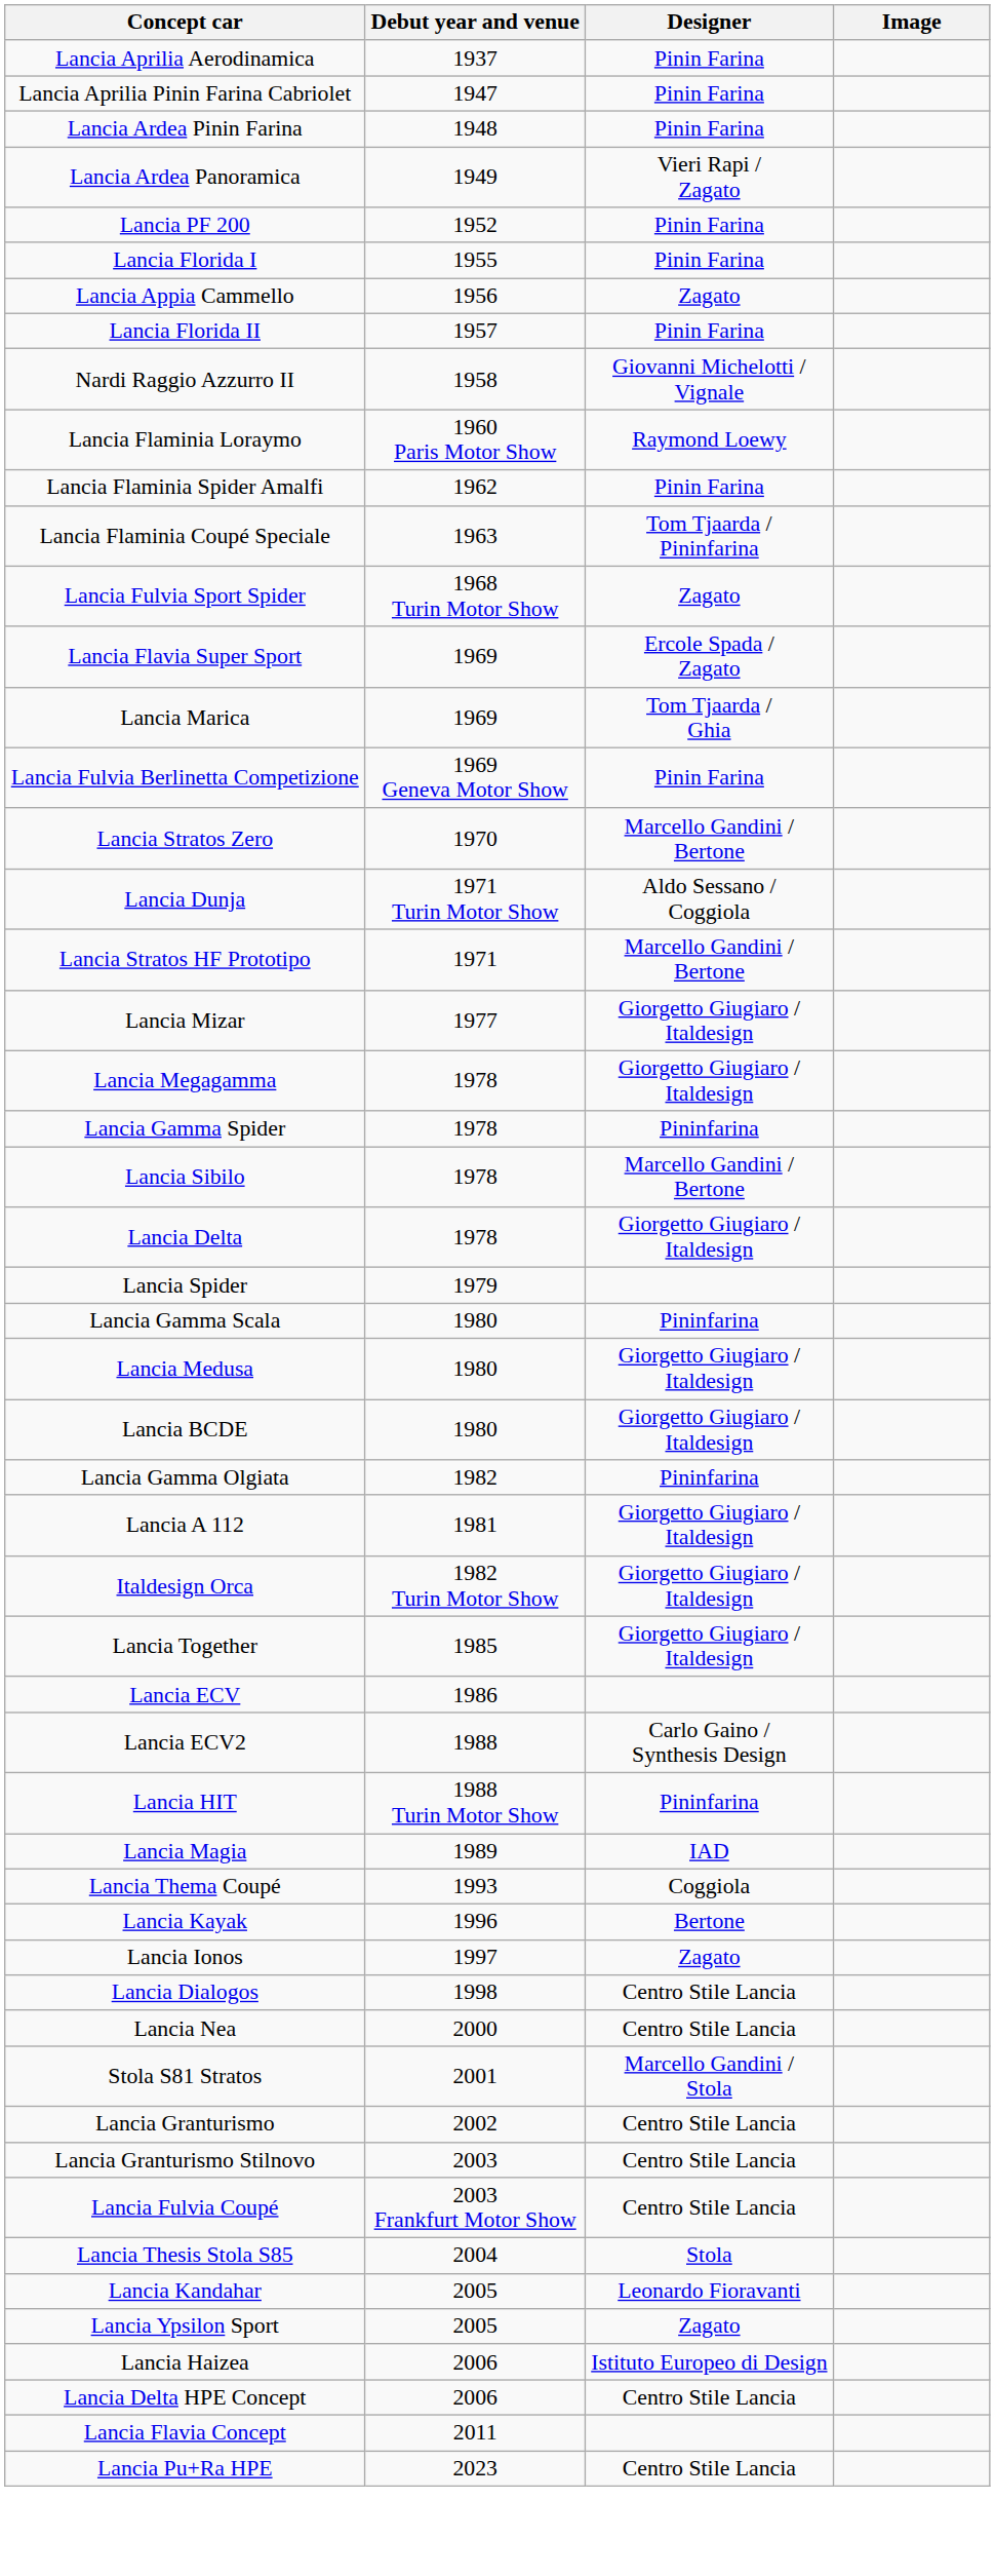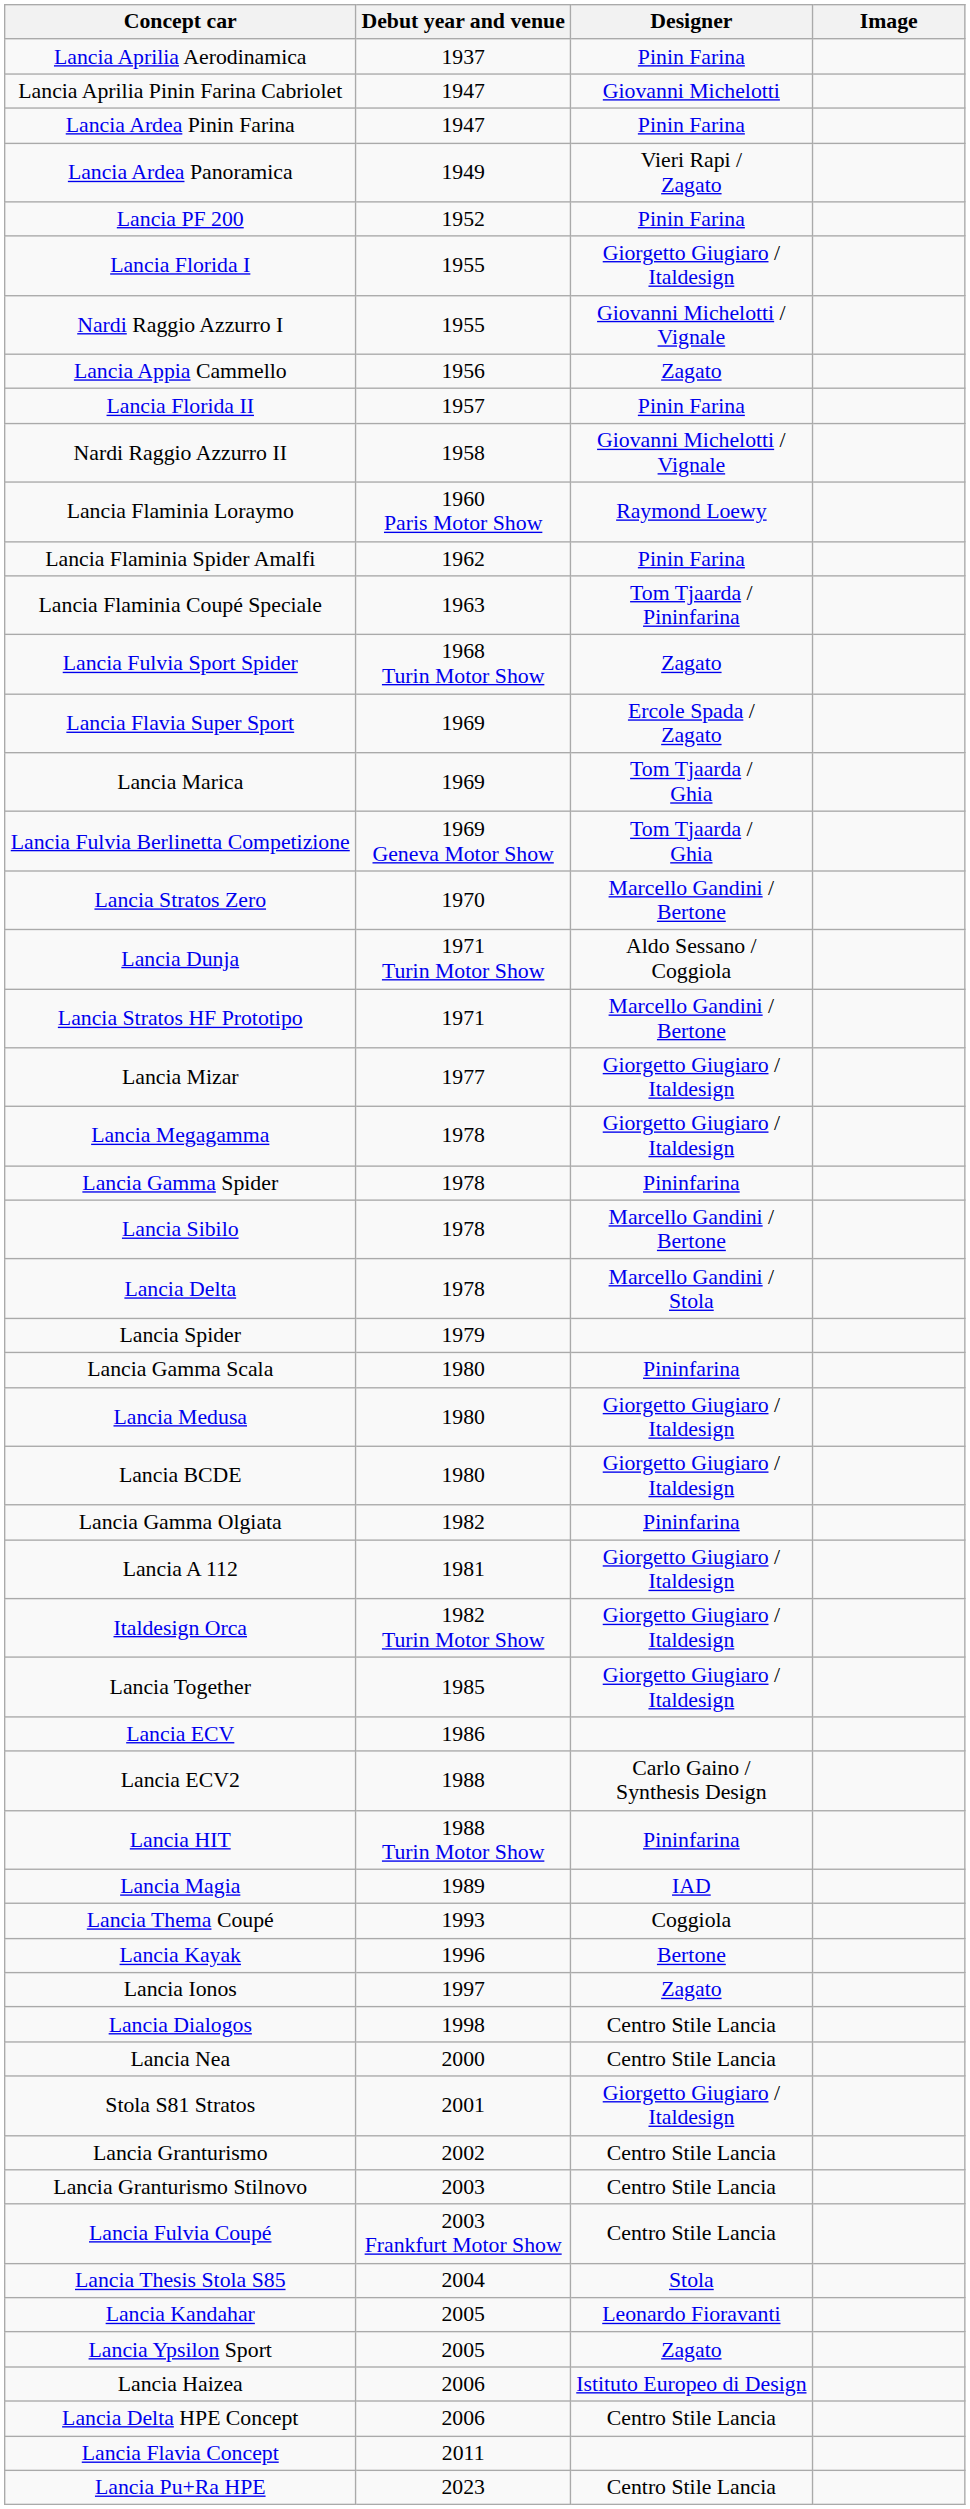Lancia Aprilia Pinin Farina Cabriolet | Designer: Pinin Farina -> Giovanni Michelotti
Lancia Ardea Pinin Farina | Debut year and venue: 1948 -> 1947
Lancia Florida I | Designer: Pinin Farina -> Giorgetto Giugiaro / Italdesign
+ row: Nardi Raggio Azzurro I | 1955 | Giovanni Michelotti / Vignale
Lancia Fulvia Berlinetta Competizione | Designer: Pinin Farina -> Tom Tjaarda / Ghia
Lancia Delta | Designer: Giorgetto Giugiaro / Italdesign -> Marcello Gandini / Stola
Stola S81 Stratos | Designer: Marcello Gandini / Stola -> Giorgetto Giugiaro / Italdesign
